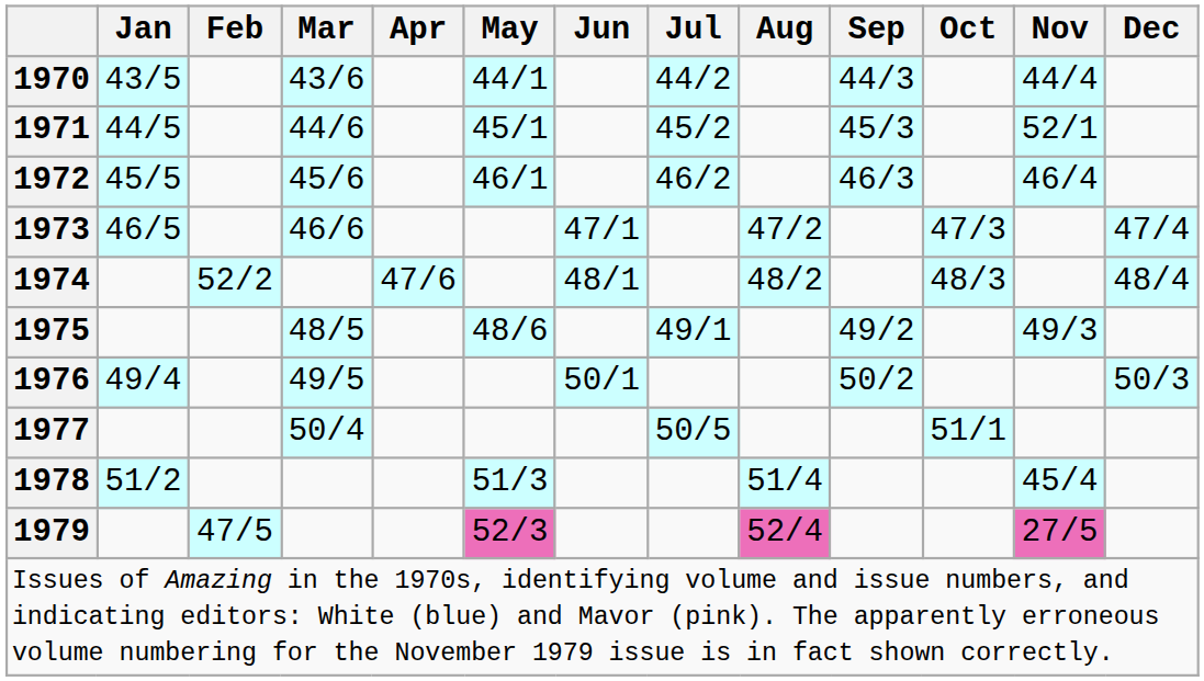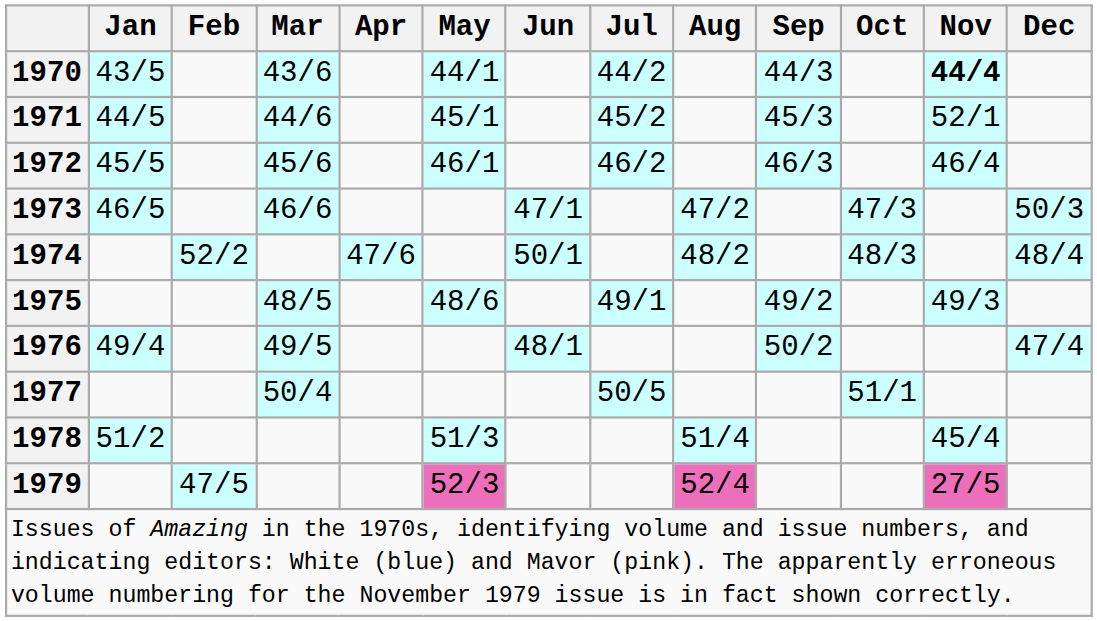1970 | Nov: normal -> bold
1973 | Dec: 47/4 -> 50/3
1974 | Jun: 48/1 -> 50/1
1976 | Jun: 50/1 -> 48/1
1976 | Dec: 50/3 -> 47/4
